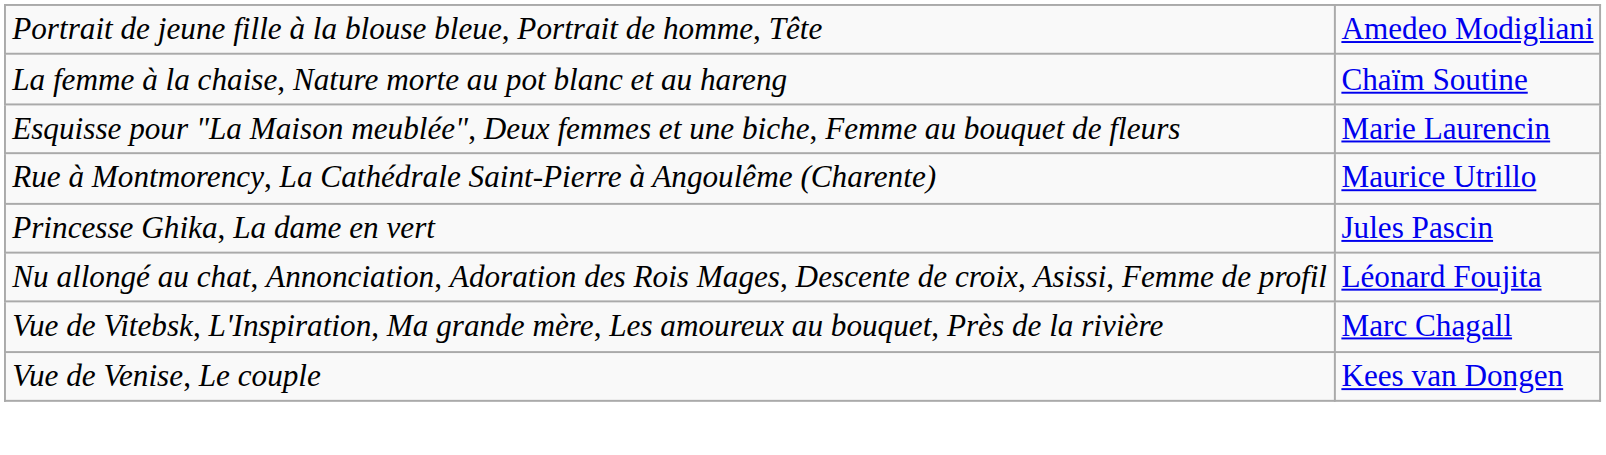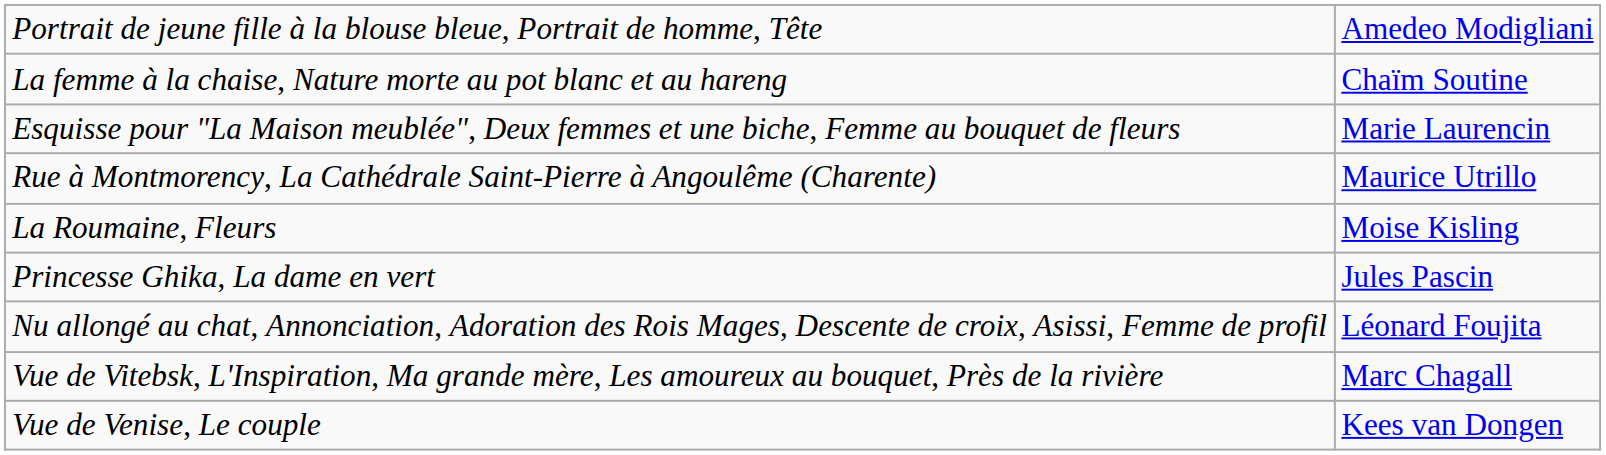+ row: La Roumaine, Fleurs | Moise Kisling
